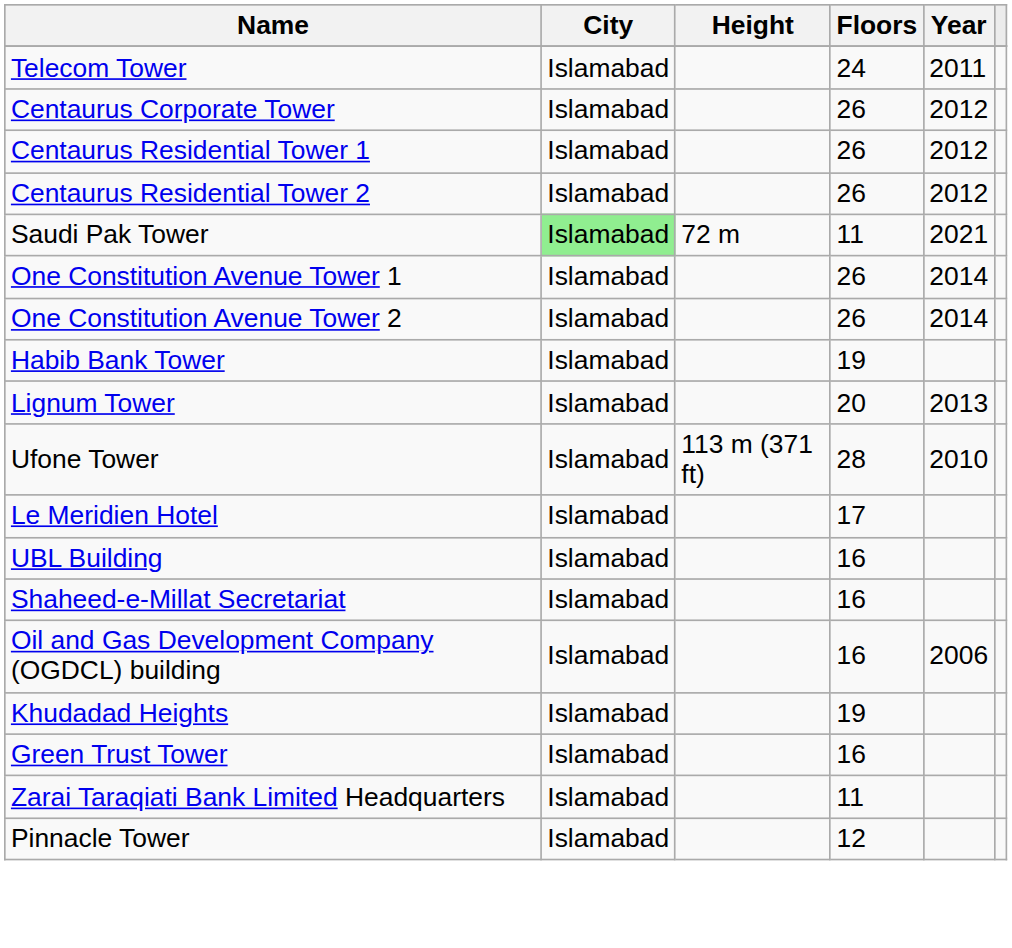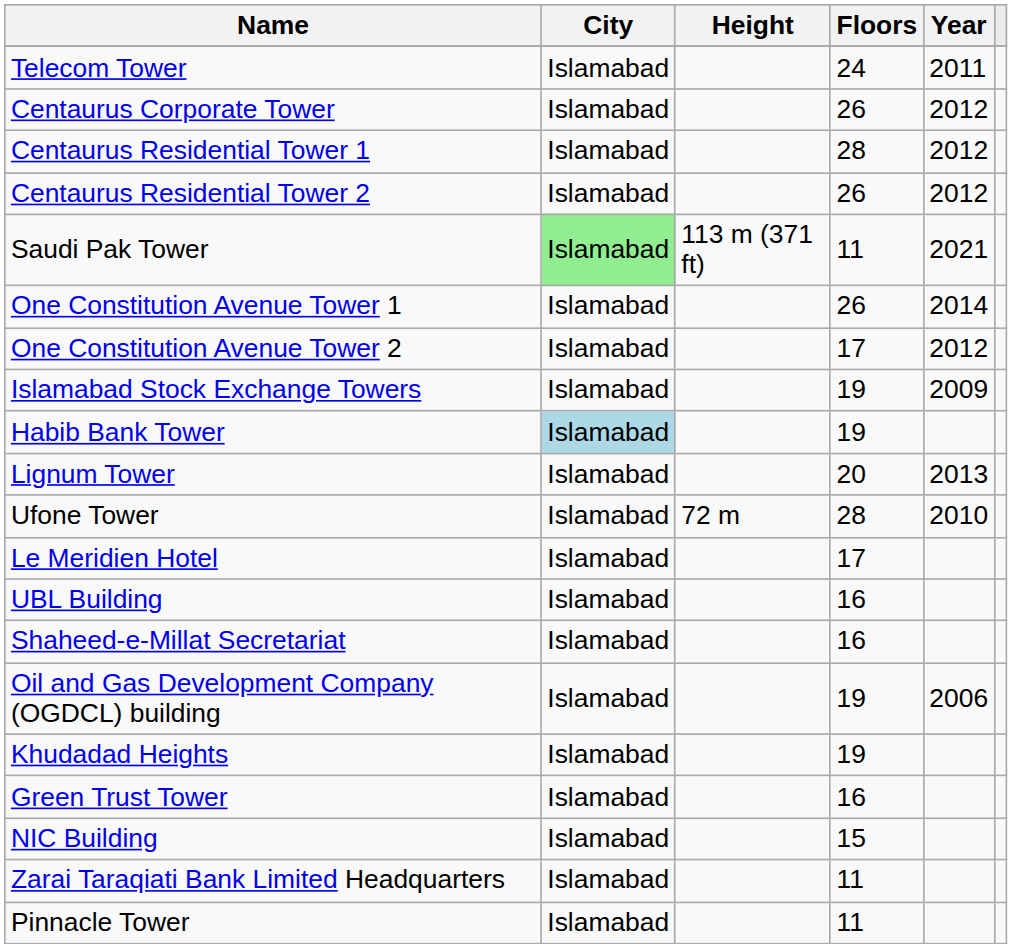Centaurus Residential Tower 1 | Floors: 26 -> 28
Saudi Pak Tower | Height: 72 m -> 113 m (371 ft)
One Constitution Avenue Tower 2 | Floors: 26 -> 17
One Constitution Avenue Tower 2 | Year: 2014 -> 2012
+ row: Islamabad Stock Exchange Towers | Islamabad | 19 | 2009
Habib Bank Tower | City: no background -> lightblue background
Ufone Tower | Height: 113 m (371 ft) -> 72 m
Oil and Gas Development Company (OGDCL) building | Floors: 16 -> 19
+ row: NIC Building | Islamabad | 15
Pinnacle Tower | Floors: 12 -> 11
